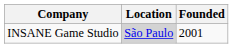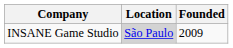INSANE Game Studio | Founded: 2001 -> 2009
